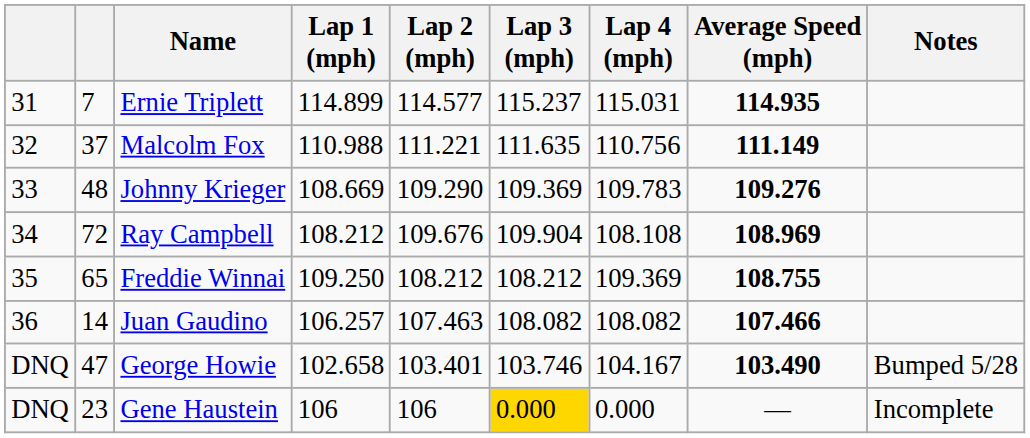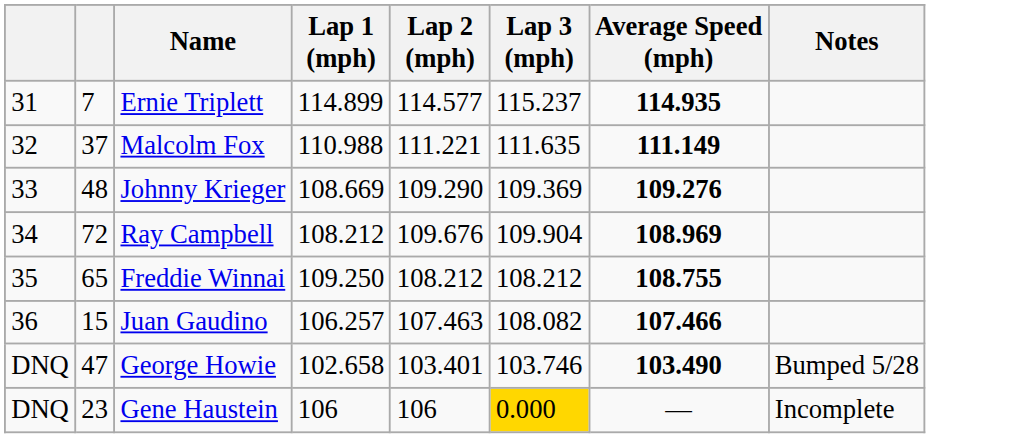- column: Lap 4 (mph) | 115.031 | 110.756 | 109.783 | 108.108 | 109.369 | 108.082 | 104.167 | 0.000
Juan Gaudino | column 2: 14 -> 15
